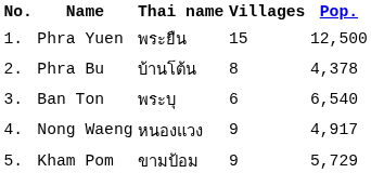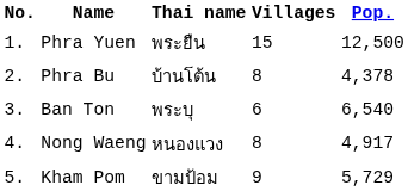Nong Waeng | Villages: 9 -> 8
